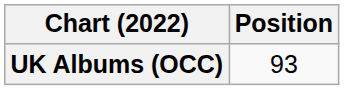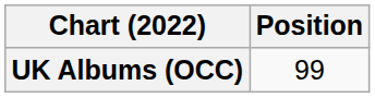UK Albums (OCC) | Position: 93 -> 99
